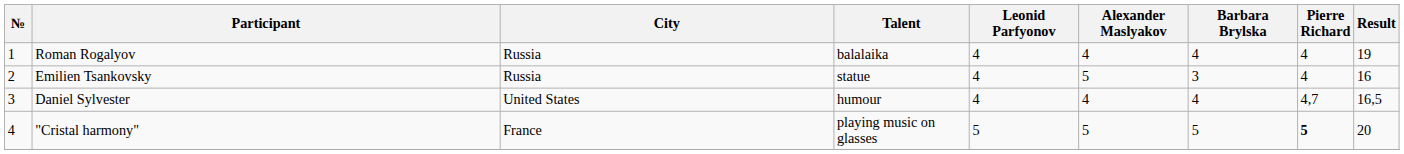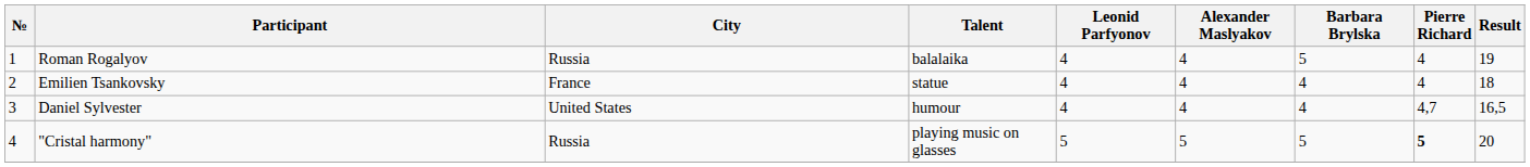Roman Rogalyov | Barbara Brylska: 4 -> 5
Emilien Tsankovsky | City: Russia -> France
Emilien Tsankovsky | Alexander Maslyakov: 5 -> 4
Emilien Tsankovsky | Barbara Brylska: 3 -> 4
Emilien Tsankovsky | Result: 16 -> 18
"Cristal harmony" | City: France -> Russia
